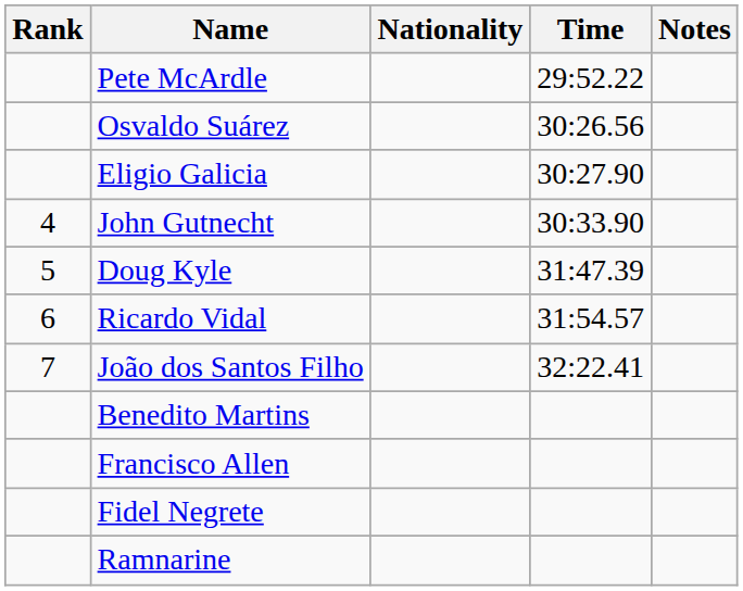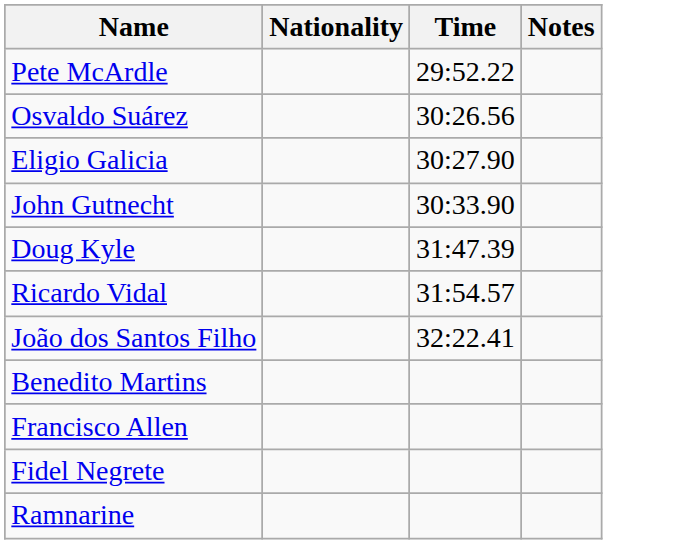- column: Rank | 4 | 5 | 6 | 7
